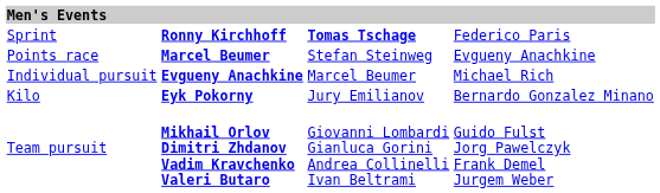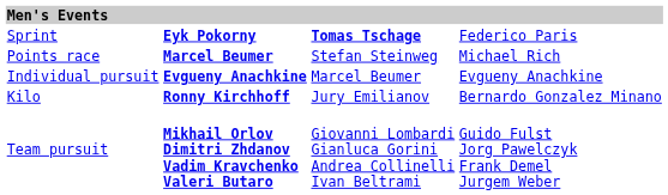Sprint | column 2: Ronny Kirchhoff -> Eyk Pokorny
Points race | column 4: Evgueny Anachkine -> Michael Rich
Individual pursuit | column 4: Michael Rich -> Evgueny Anachkine
Kilo | column 2: Eyk Pokorny -> Ronny Kirchhoff
